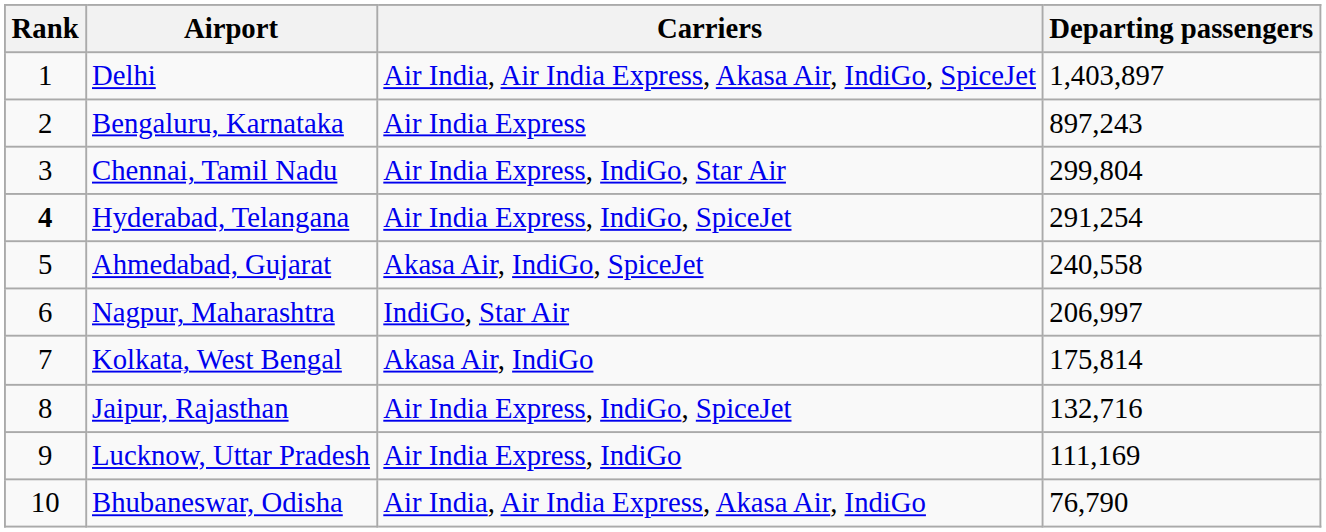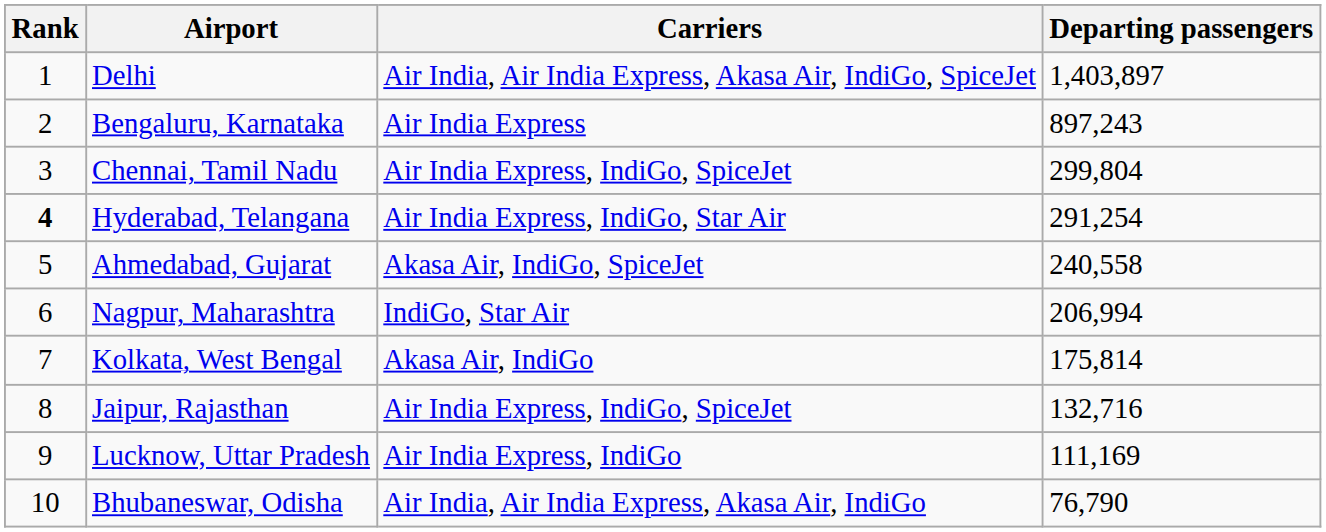Chennai, Tamil Nadu | Carriers: Air India Express, IndiGo, Star Air -> Air India Express, IndiGo, SpiceJet
Hyderabad, Telangana | Carriers: Air India Express, IndiGo, SpiceJet -> Air India Express, IndiGo, Star Air
Nagpur, Maharashtra | Departing passengers: 206,997 -> 206,994
